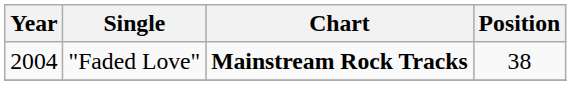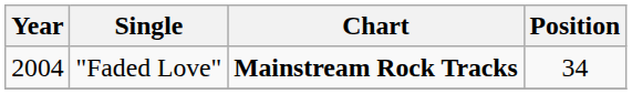"Faded Love" | Position: 38 -> 34
